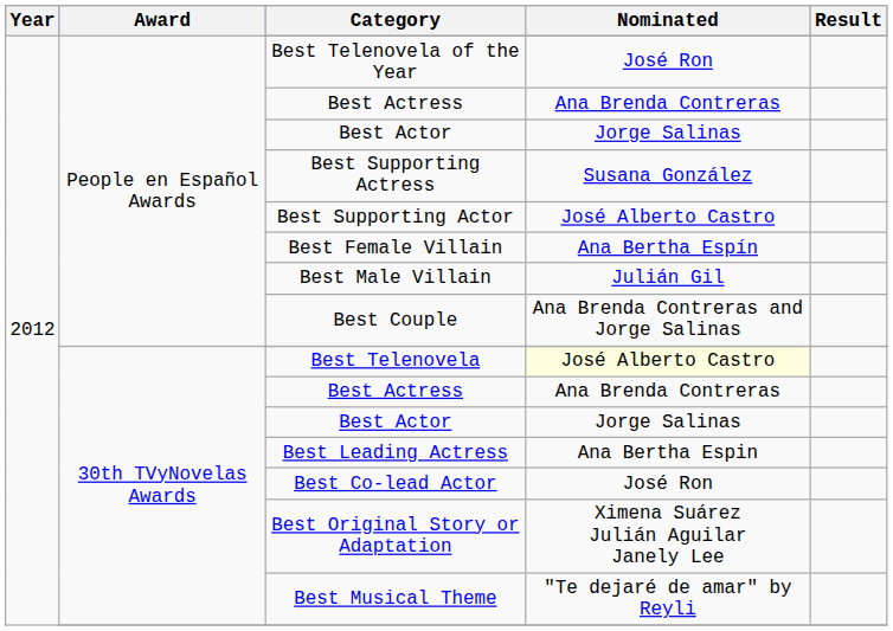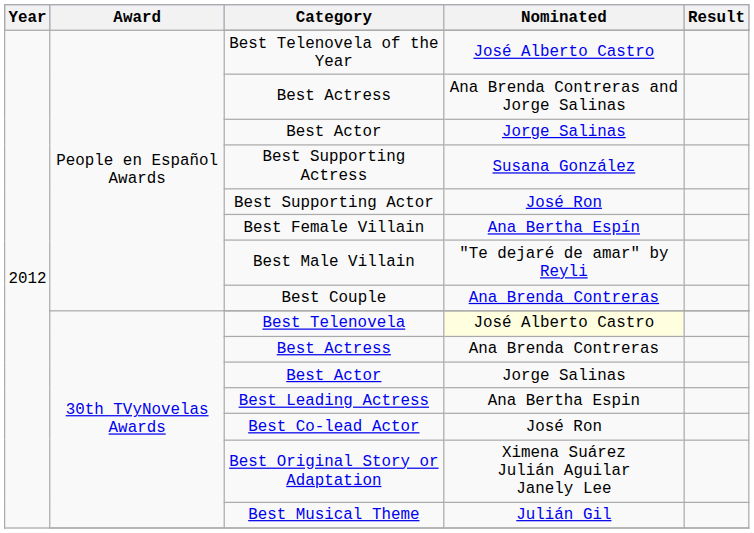Best Telenovela of the Year | Nominated: José Ron -> José Alberto Castro
People en Español Awards / Best Actress | Nominated: Ana Brenda Contreras -> Ana Brenda Contreras and Jorge Salinas
Best Supporting Actor | Nominated: José Alberto Castro -> José Ron
Best Male Villain | Nominated: Julián Gil -> "Te dejaré de amar" by Reyli
Best Couple | Nominated: Ana Brenda Contreras and Jorge Salinas -> Ana Brenda Contreras
Best Musical Theme | Nominated: "Te dejaré de amar" by Reyli -> Julián Gil
